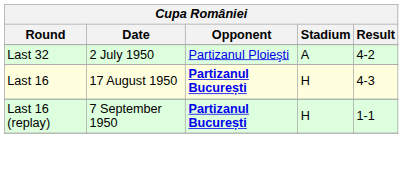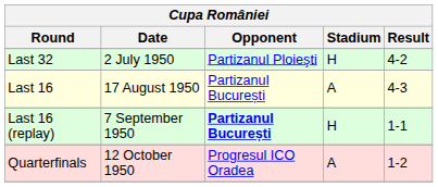Last 32 | Stadium: A -> H
Last 16 | Opponent: bold -> normal
Last 16 | Stadium: H -> A
+ row: Quarterfinals | 12 October 1950 | Progresul ICO Oradea | A | 1-2
